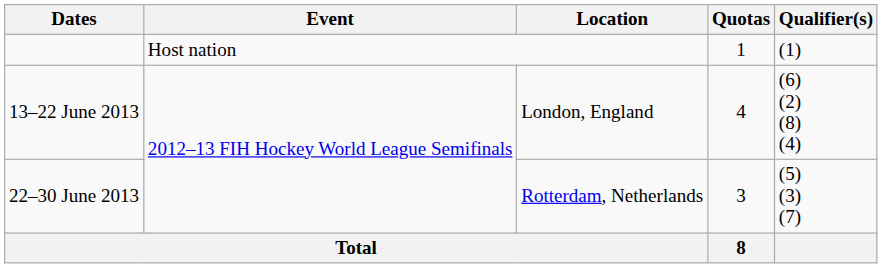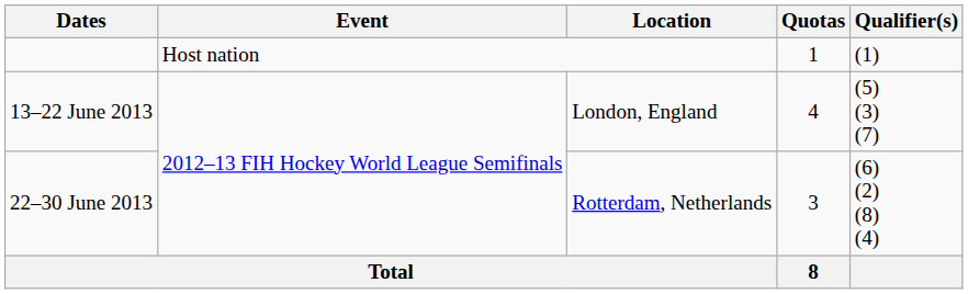13–22 June 2013 | Qualifier(s): (6) (2) (8) (4) -> (5) (3) (7)
22–30 June 2013 | Qualifier(s): (5) (3) (7) -> (6) (2) (8) (4)
